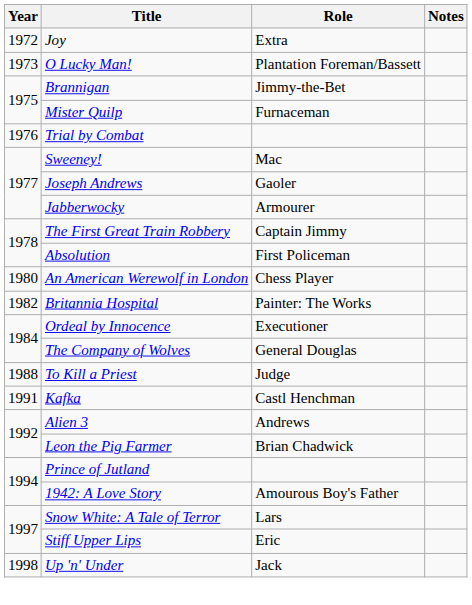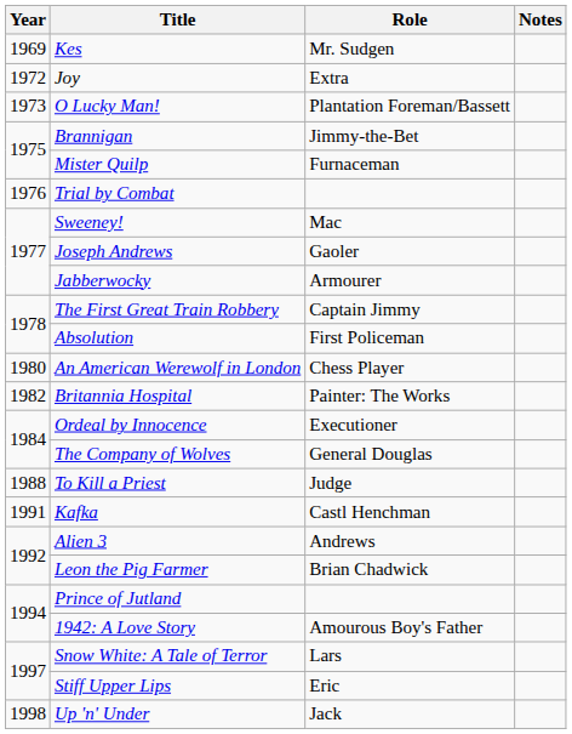+ row: 1969 | Kes | Mr. Sudgen
